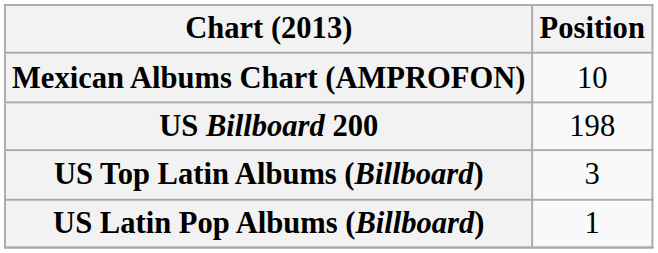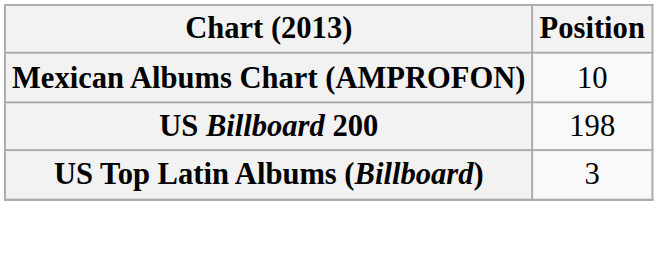- row: US Latin Pop Albums (Billboard) | 1
